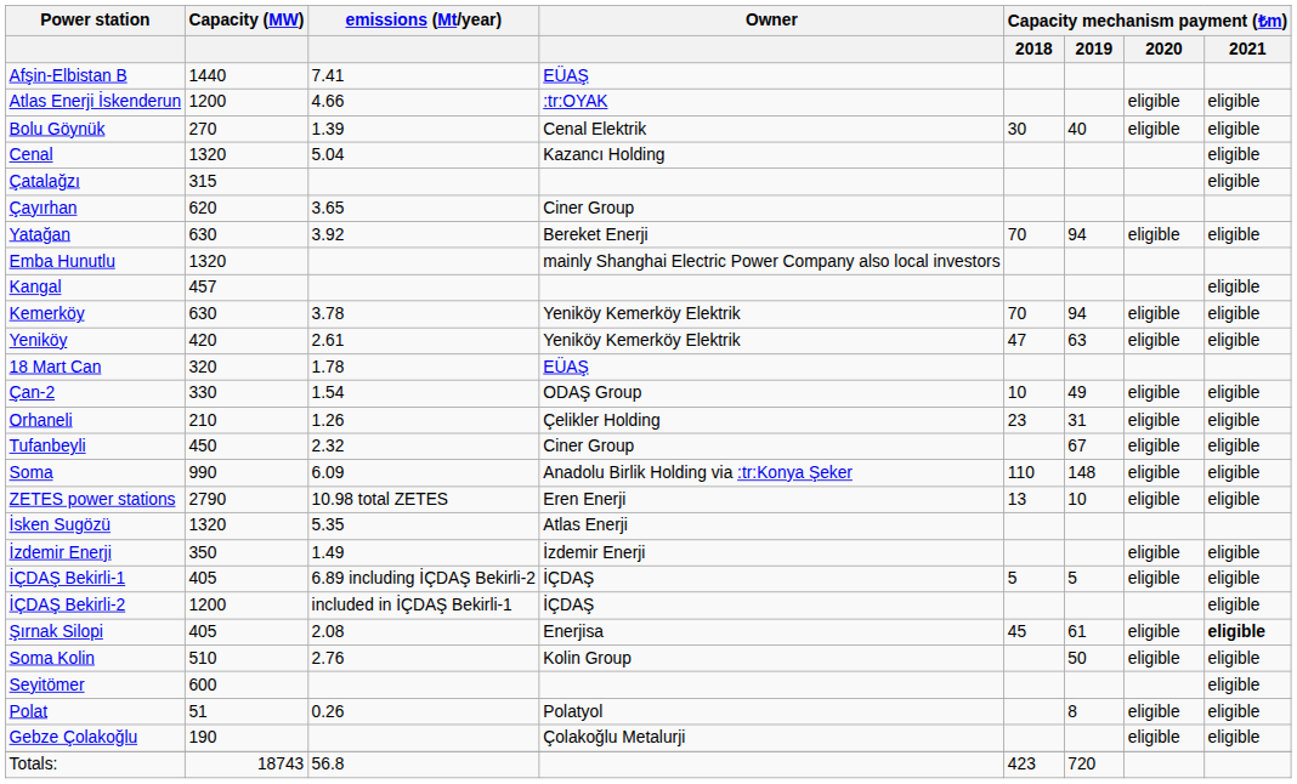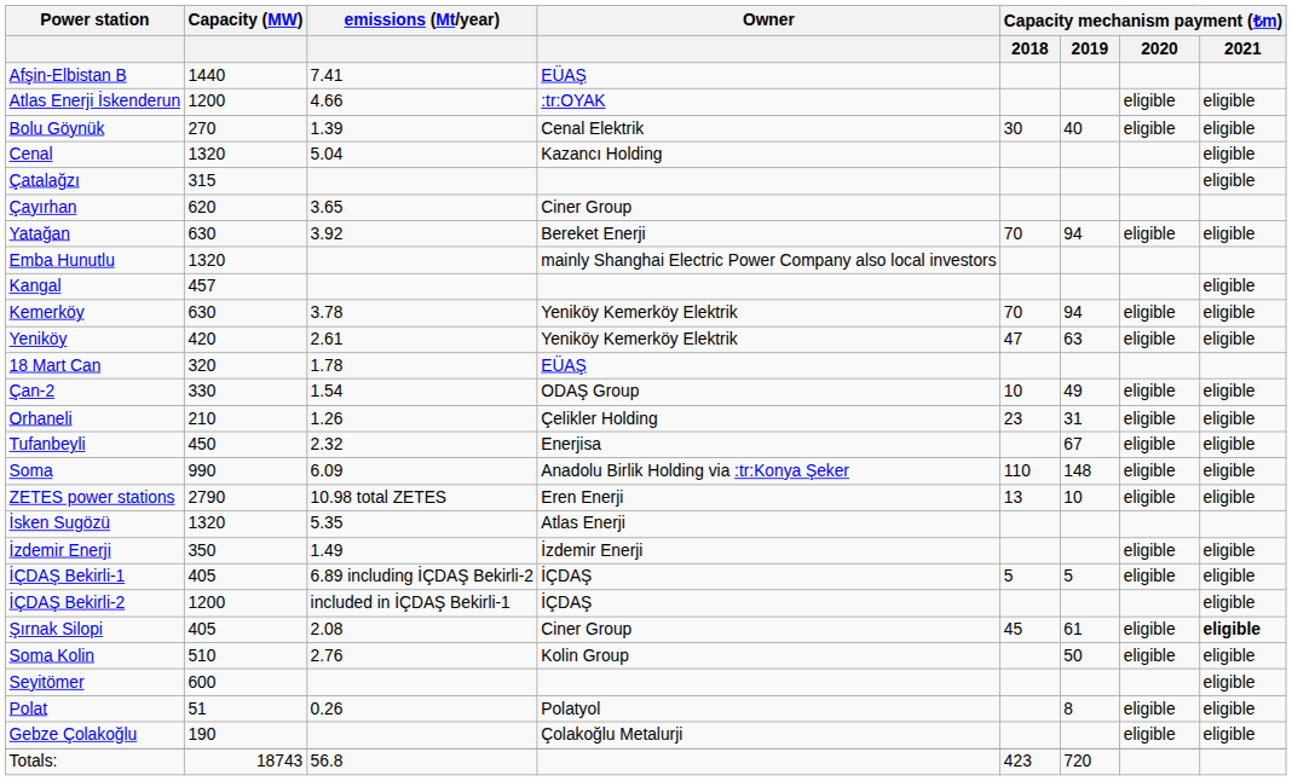Tufanbeyli | Owner: Ciner Group -> Enerjisa
Şırnak Silopi | Owner: Enerjisa -> Ciner Group
